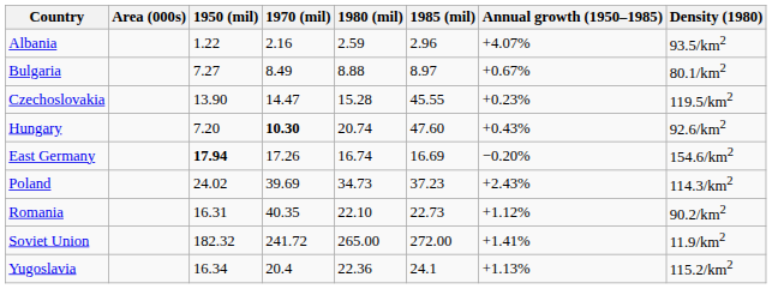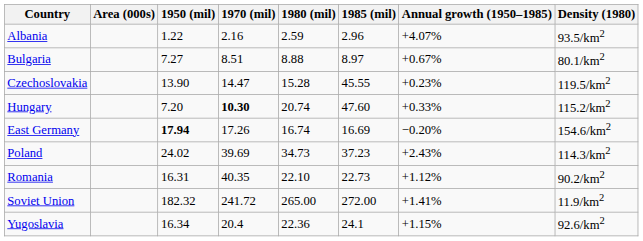Bulgaria | 1970 (mil): 8.49 -> 8.51
Hungary | Annual growth (1950–1985): +0.43% -> +0.33%
Hungary | Density (1980): 92.6/km2 -> 115.2/km2
Yugoslavia | Annual growth (1950–1985): +1.13% -> +1.15%
Yugoslavia | Density (1980): 115.2/km2 -> 92.6/km2
